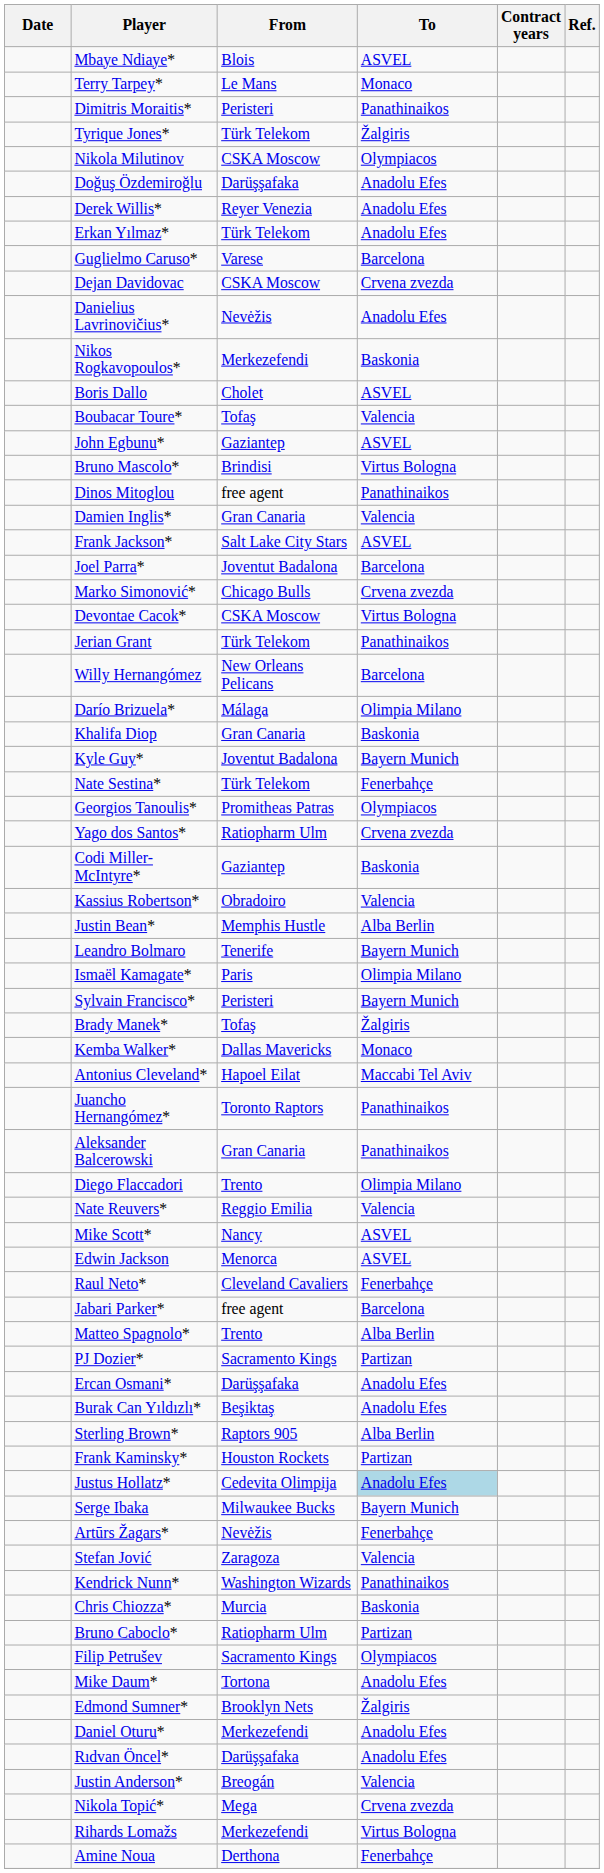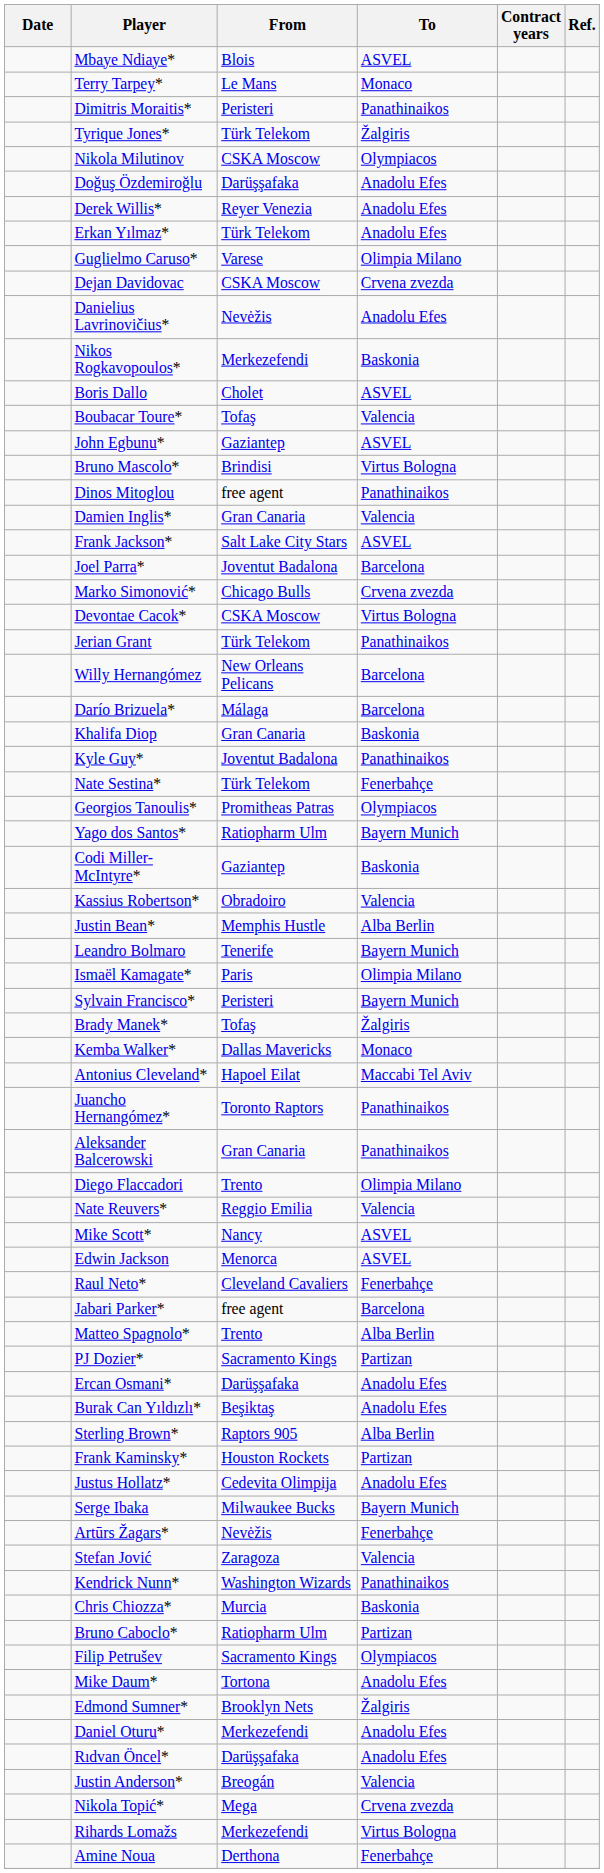Guglielmo Caruso* | To: Barcelona -> Olimpia Milano
Darío Brizuela* | To: Olimpia Milano -> Barcelona
Kyle Guy* | To: Bayern Munich -> Panathinaikos
Yago dos Santos* | To: Crvena zvezda -> Bayern Munich
Justus Hollatz* | To: lightblue background -> no background
